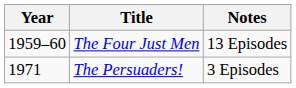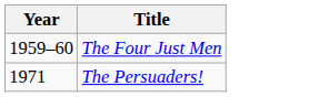- column: Notes | 13 Episodes | 3 Episodes
